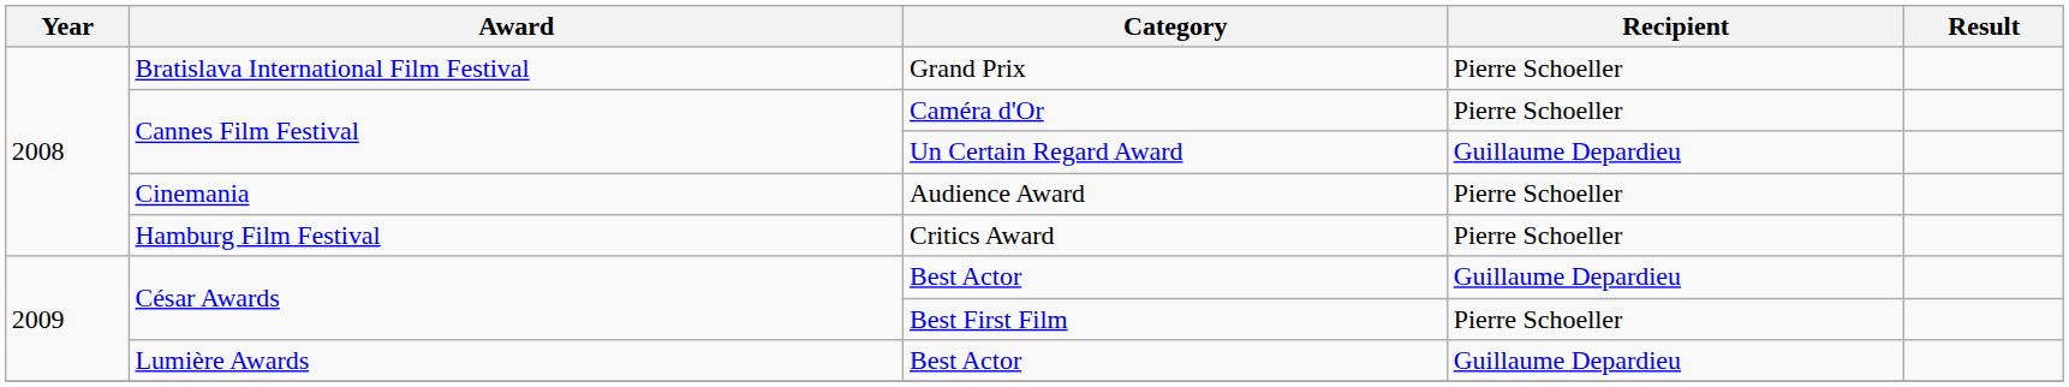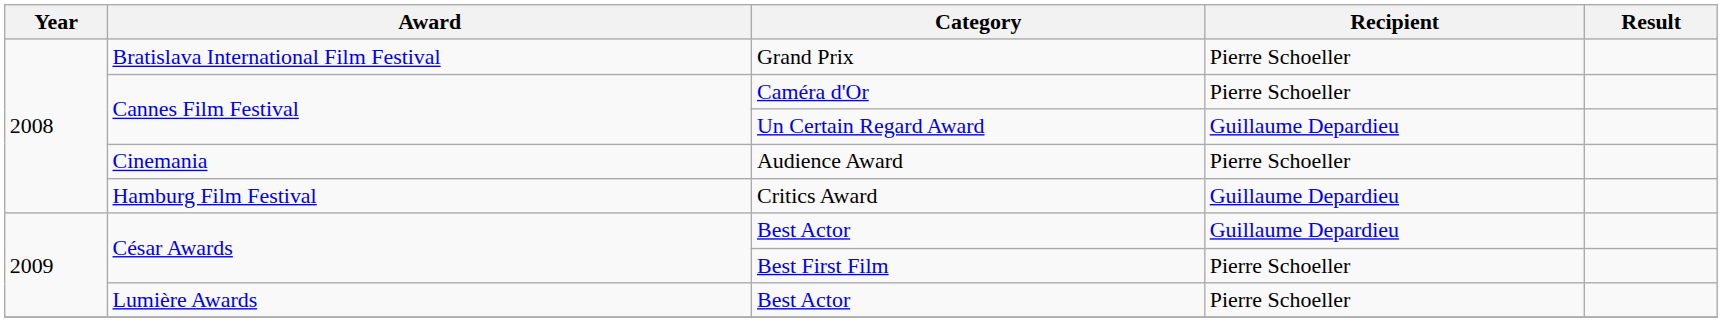Critics Award | Recipient: Pierre Schoeller -> Guillaume Depardieu
Lumière Awards / Best Actor | Recipient: Guillaume Depardieu -> Pierre Schoeller
